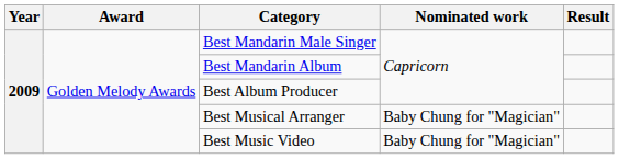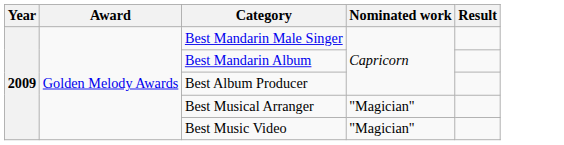Best Musical Arranger | Nominated work: Baby Chung for "Magician" -> "Magician"
Best Music Video | Nominated work: Baby Chung for "Magician" -> "Magician"
